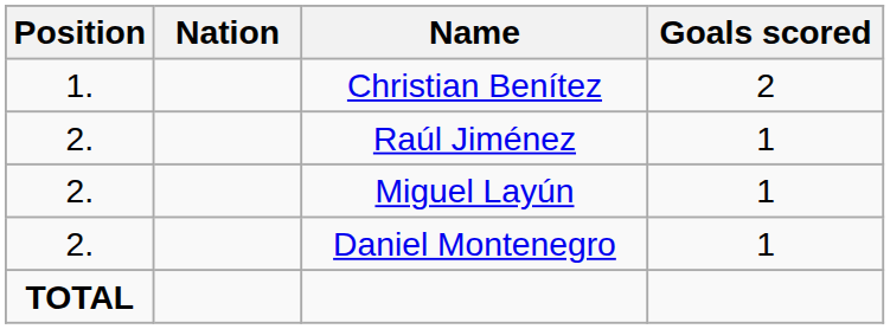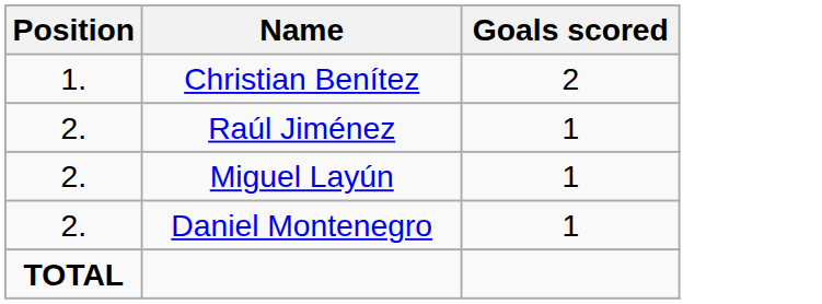- column: Nation
